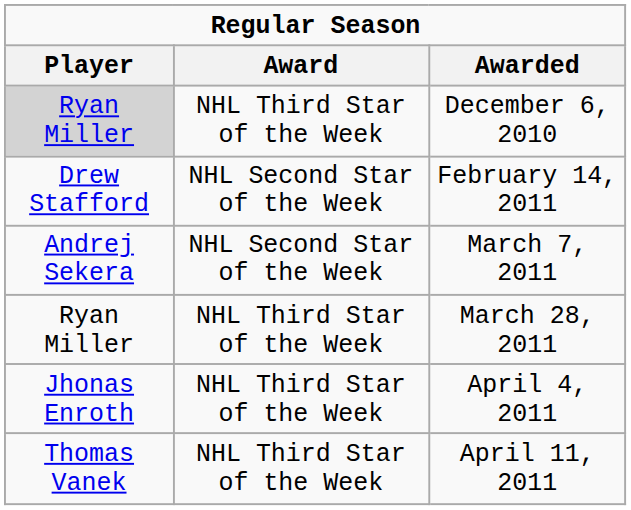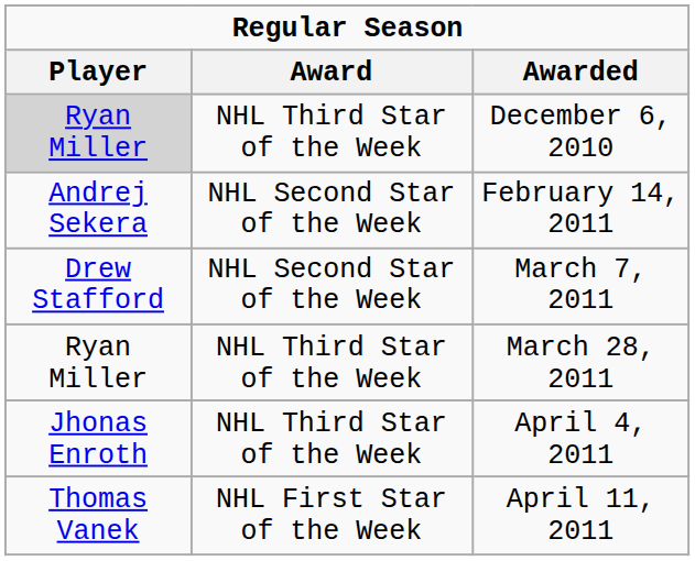February 14, 2011 | Player: Drew Stafford -> Andrej Sekera
March 7, 2011 | Player: Andrej Sekera -> Drew Stafford
April 11, 2011 | Award: NHL Third Star of the Week -> NHL First Star of the Week
